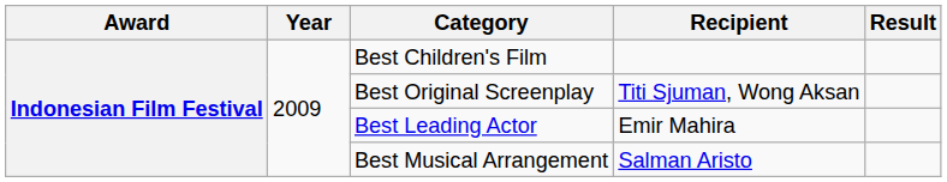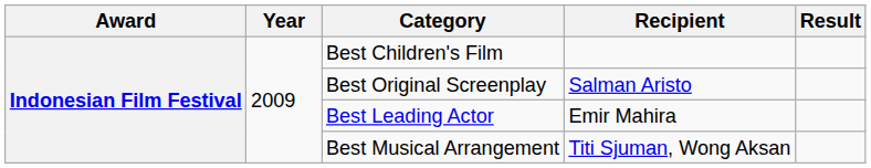Best Original Screenplay | Recipient: Titi Sjuman, Wong Aksan -> Salman Aristo
Best Musical Arrangement | Recipient: Salman Aristo -> Titi Sjuman, Wong Aksan
